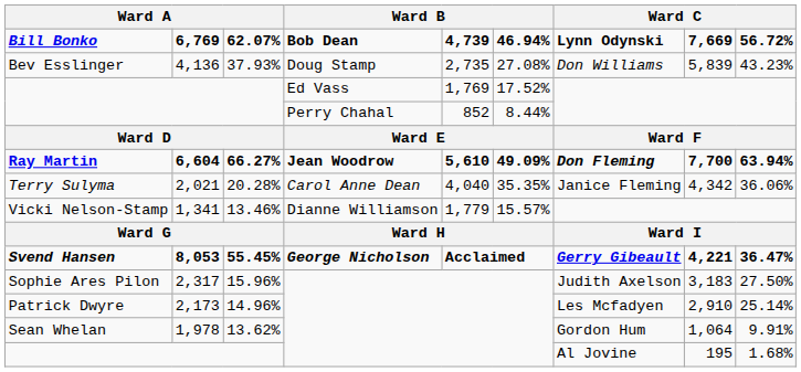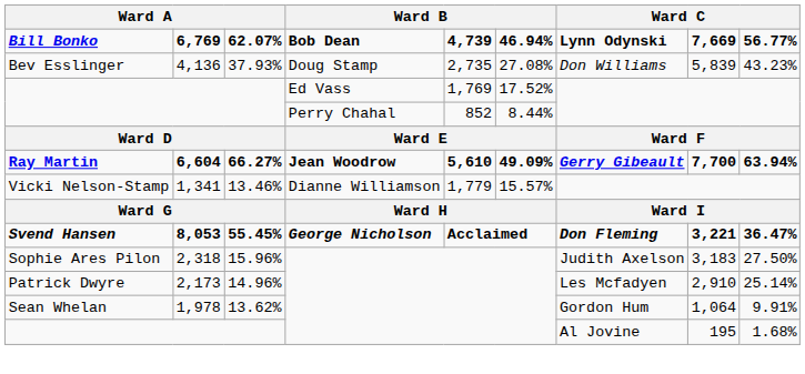Bill Bonko | column 9: 56.72% -> 56.77%
Ray Martin | column 7: Don Fleming -> Gerry Gibeault
- row: Terry Sulyma | 2,021 | 20.28% | Carol Anne Dean | 4,040 | 35.35% | Janice Fleming | 4,342 | 36.06%
Svend Hansen | column 7: Gerry Gibeault -> Don Fleming
Svend Hansen | column 8: 4,221 -> 3,221
Sophie Ares Pilon | column 2: 2,317 -> 2,318
